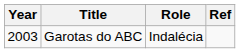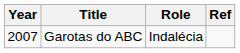Garotas do ABC | Year: 2003 -> 2007
